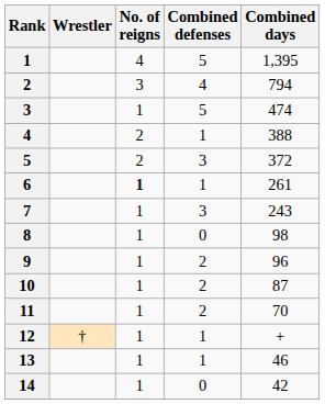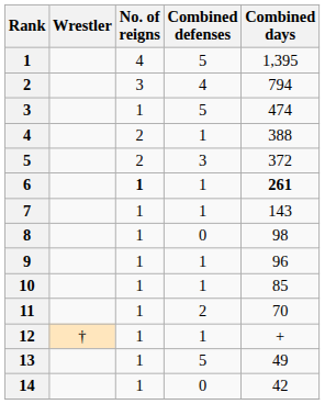6 | Combined days: normal -> bold
7 | Combined defenses: 3 -> 1
7 | Combined days: 243 -> 143
9 | Combined defenses: 2 -> 1
10 | Combined defenses: 2 -> 1
10 | Combined days: 87 -> 85
13 | Combined defenses: 1 -> 5
13 | Combined days: 46 -> 49
